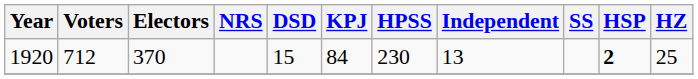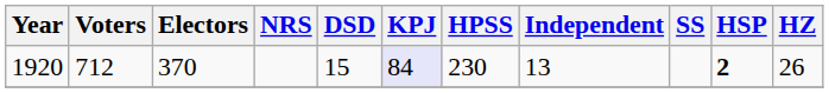1920 | KPJ: no background -> lavender background
1920 | HZ: 25 -> 26
